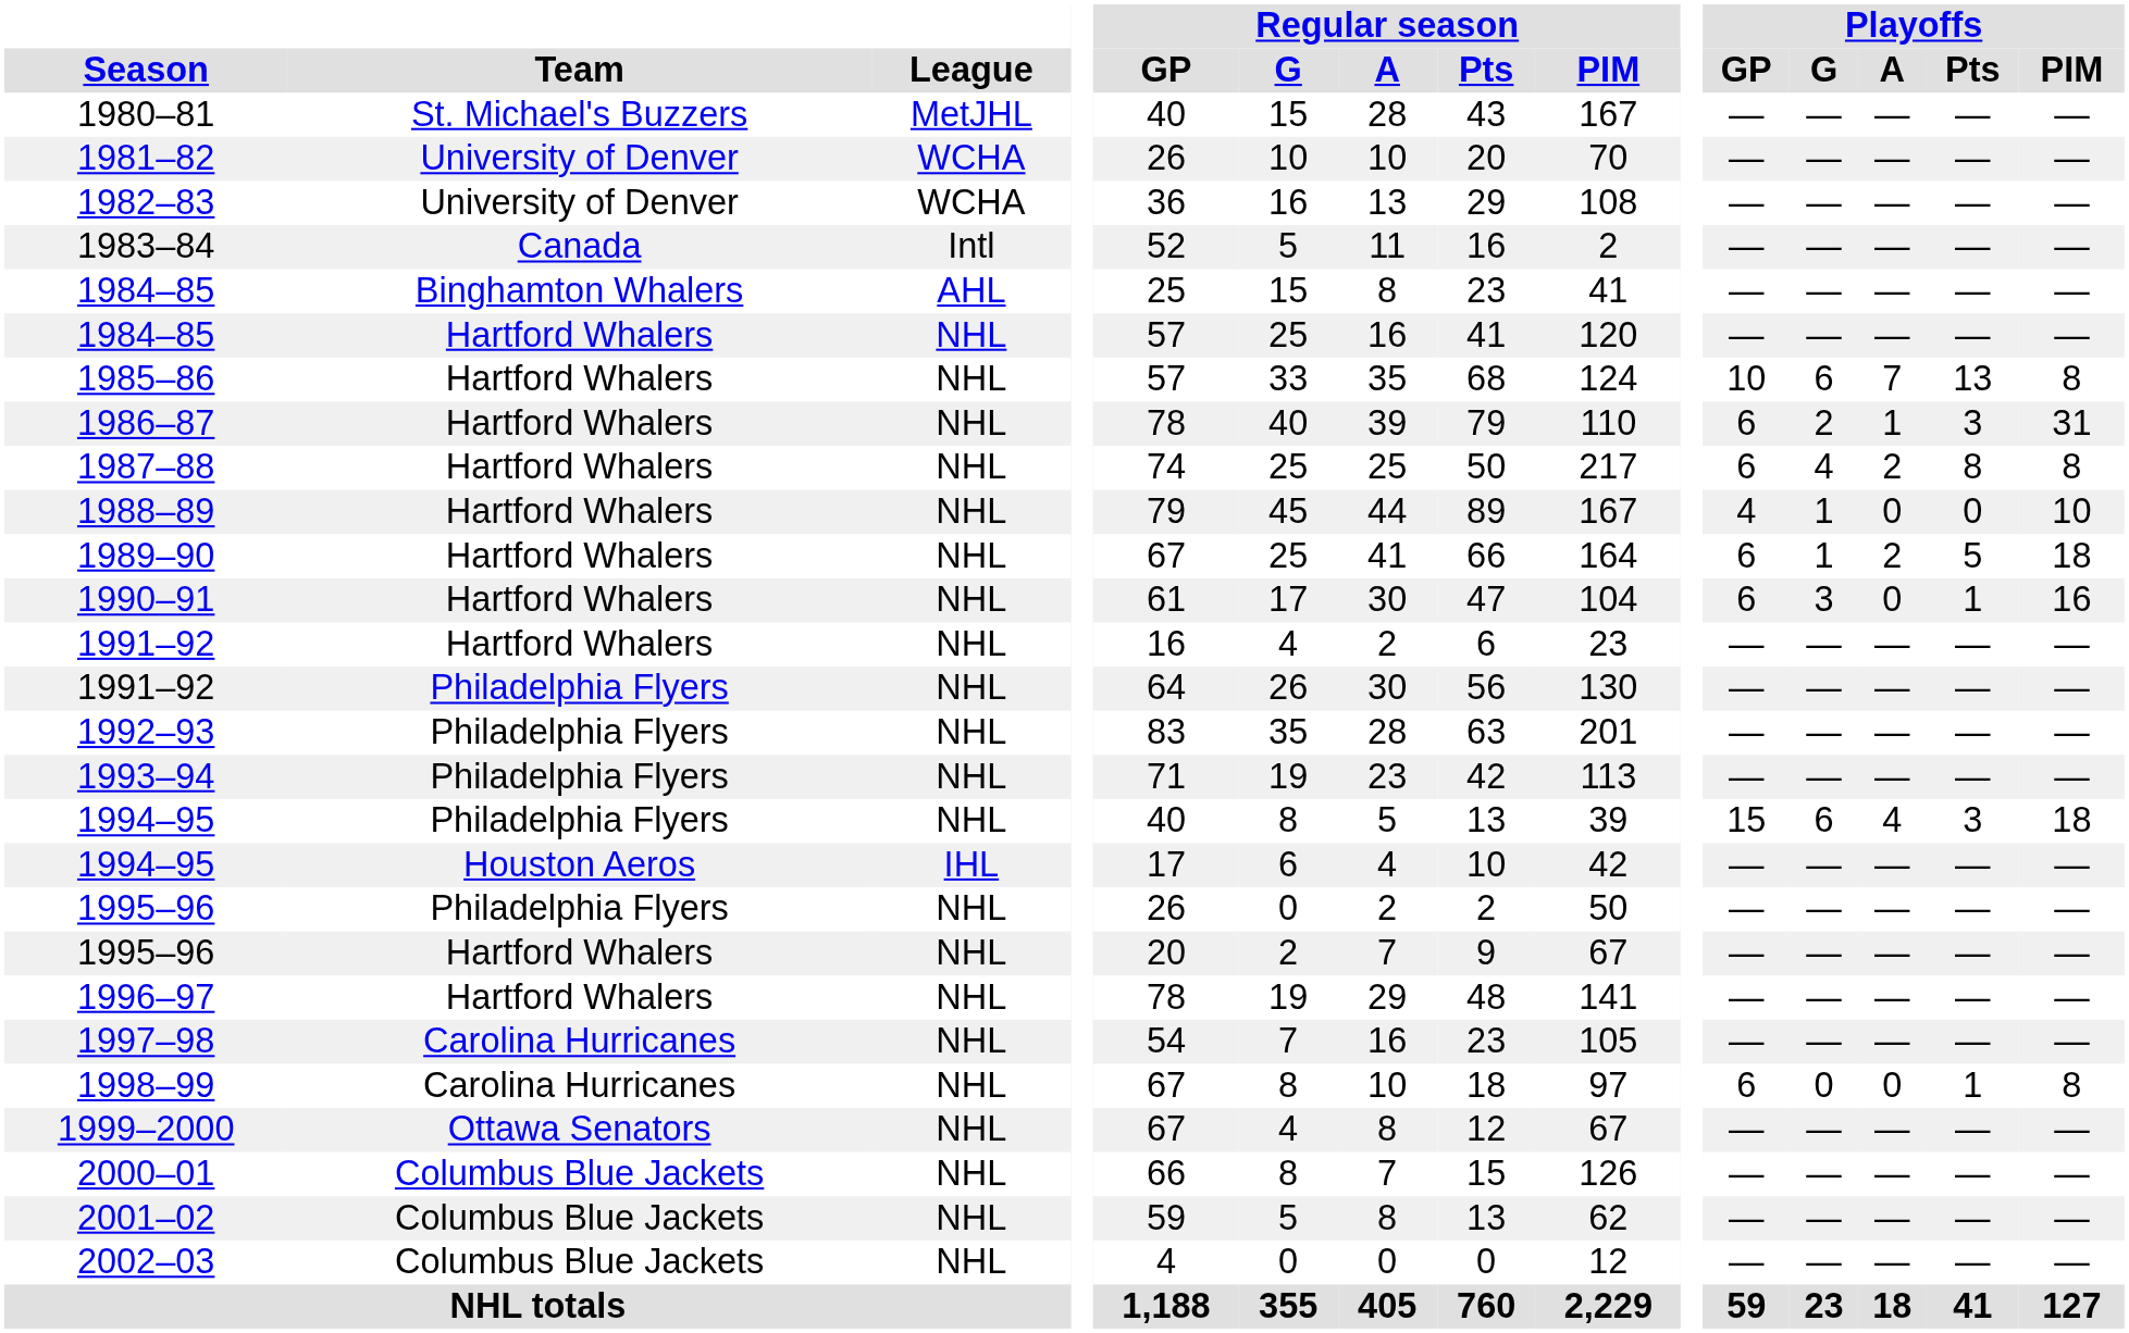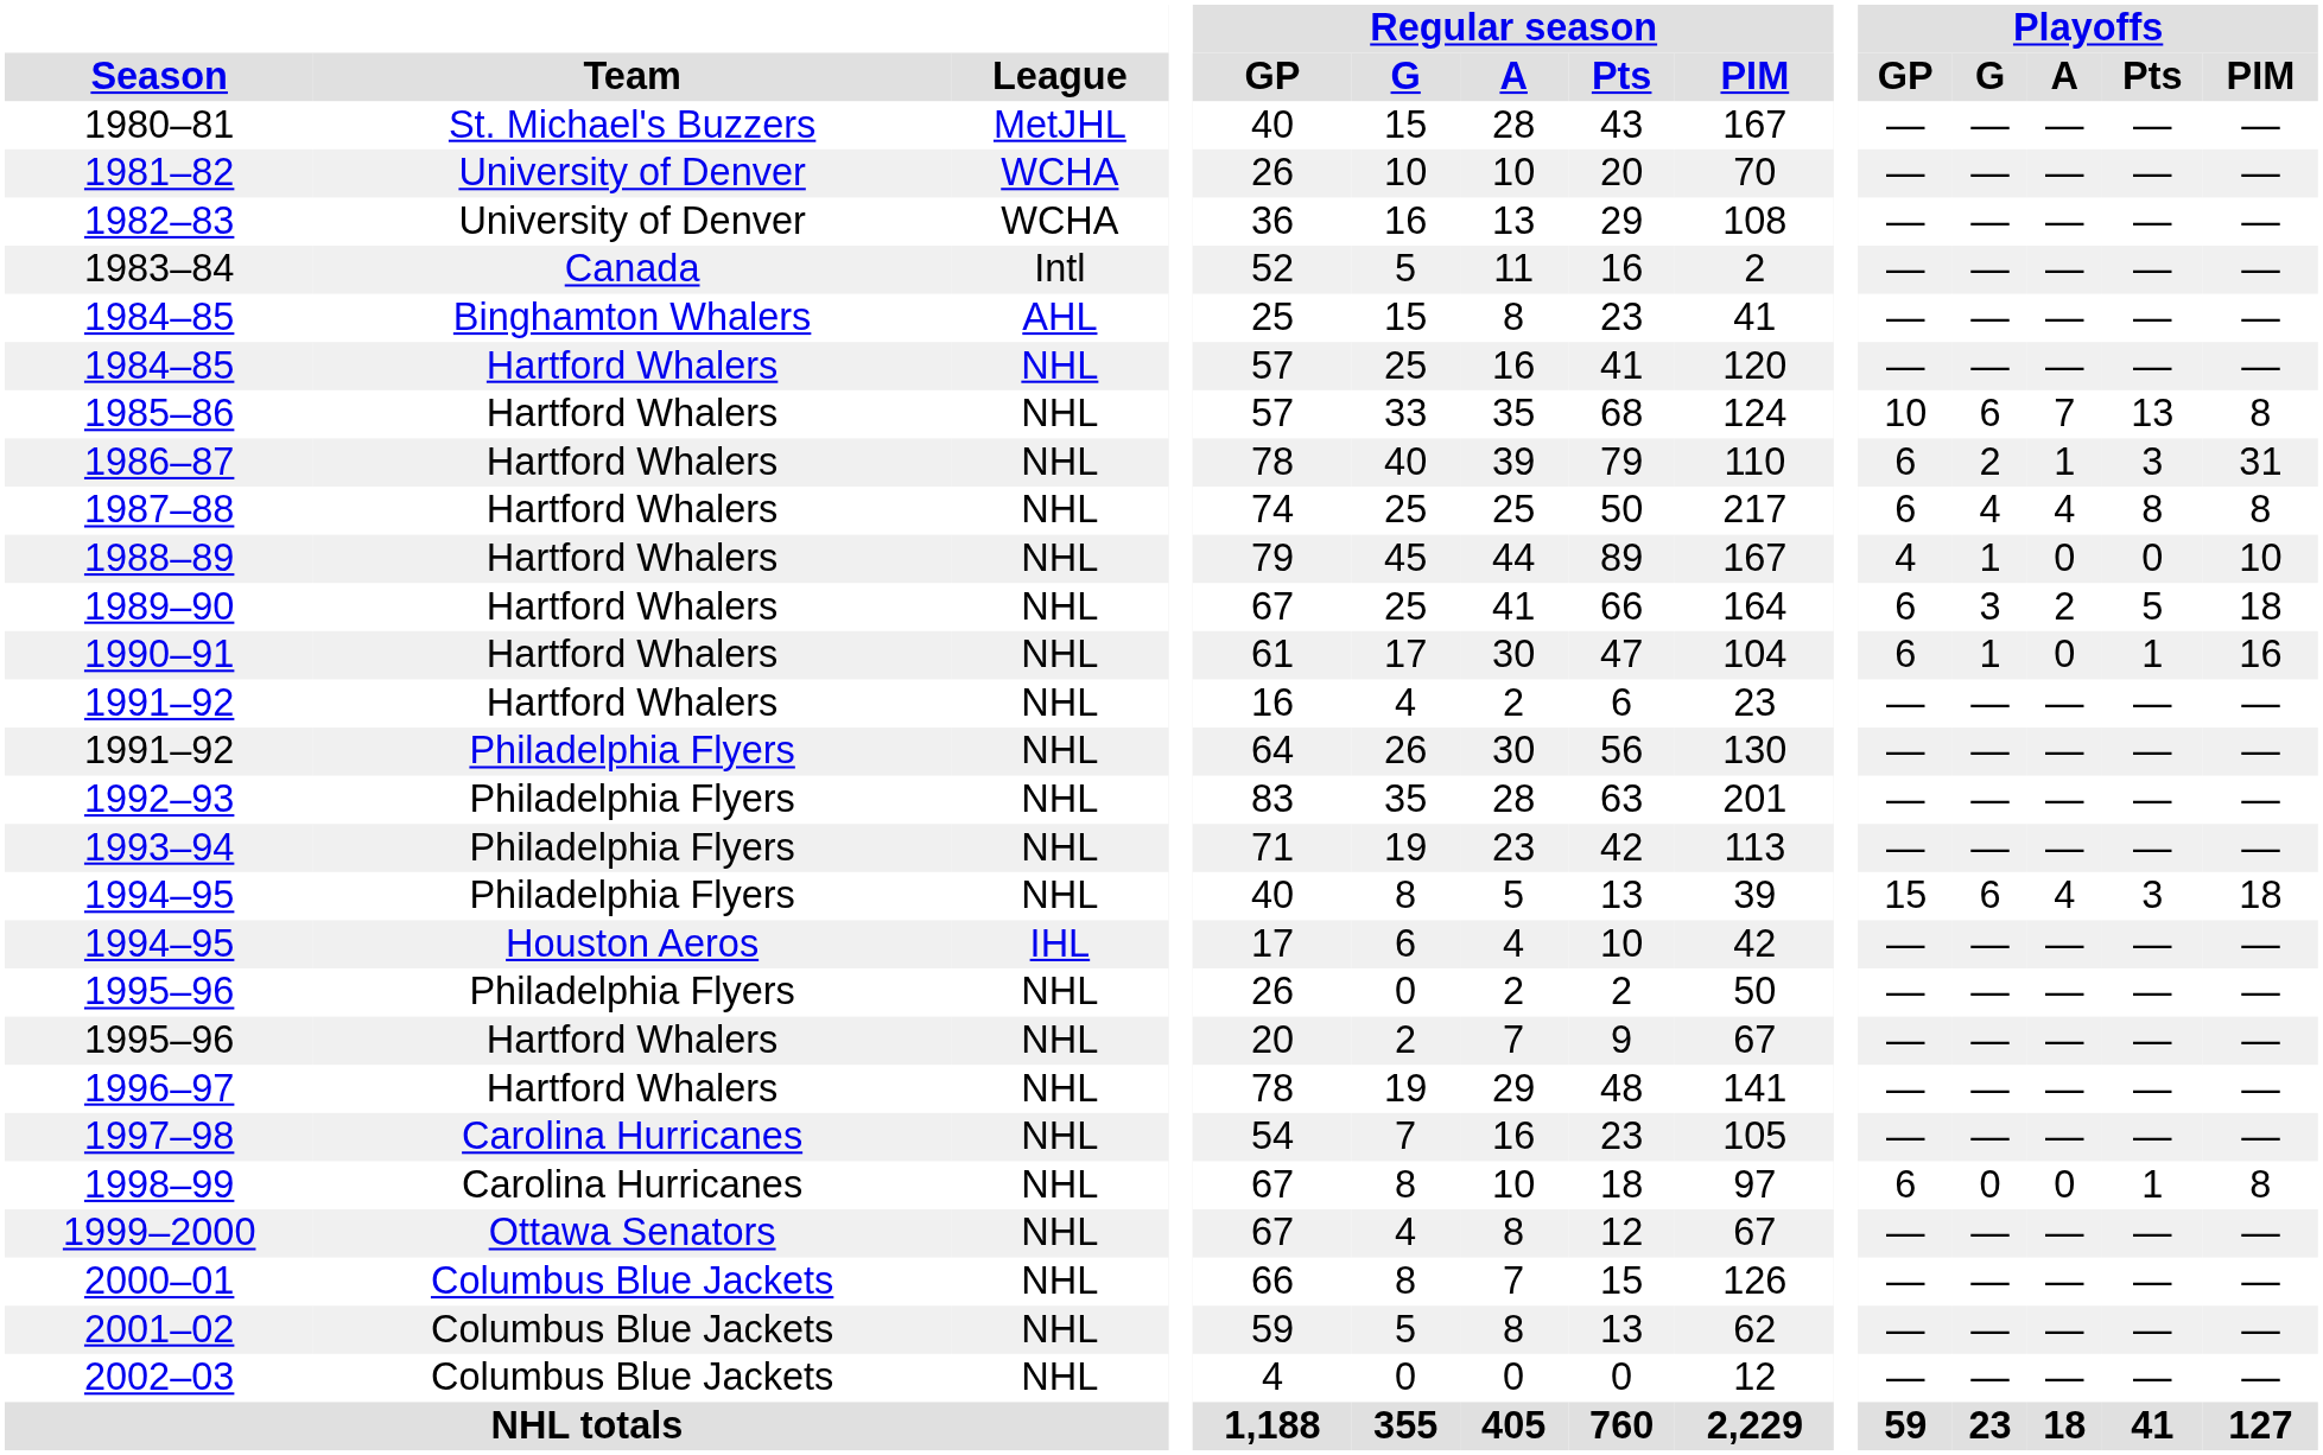1987–88 | Playoffs / A: 2 -> 4
1989–90 | Playoffs / G: 1 -> 3
1990–91 | Playoffs / G: 3 -> 1
